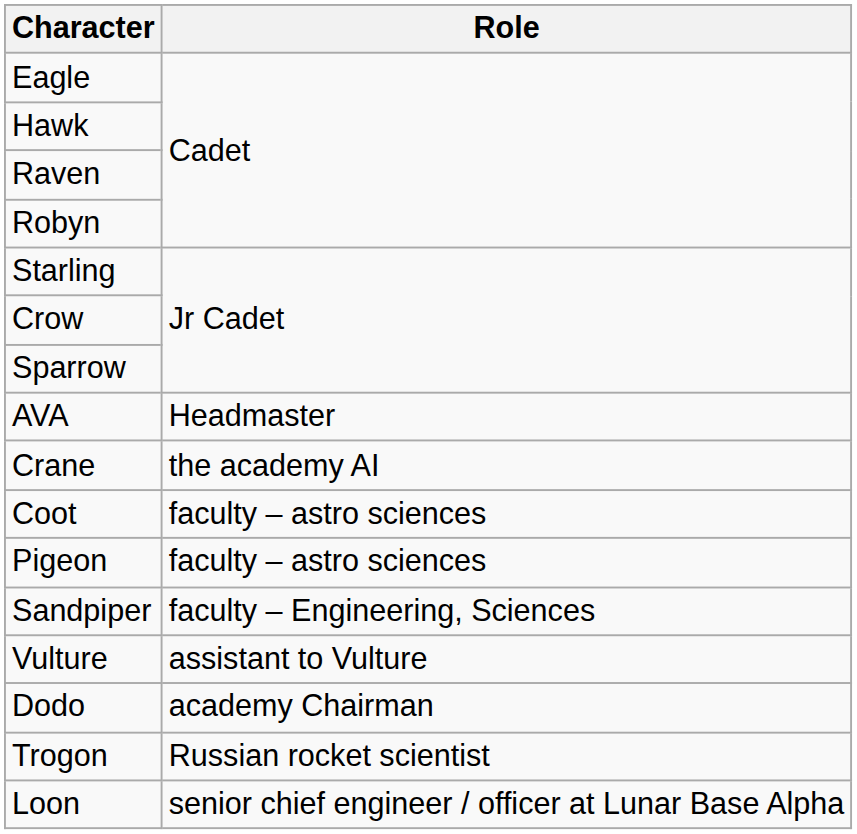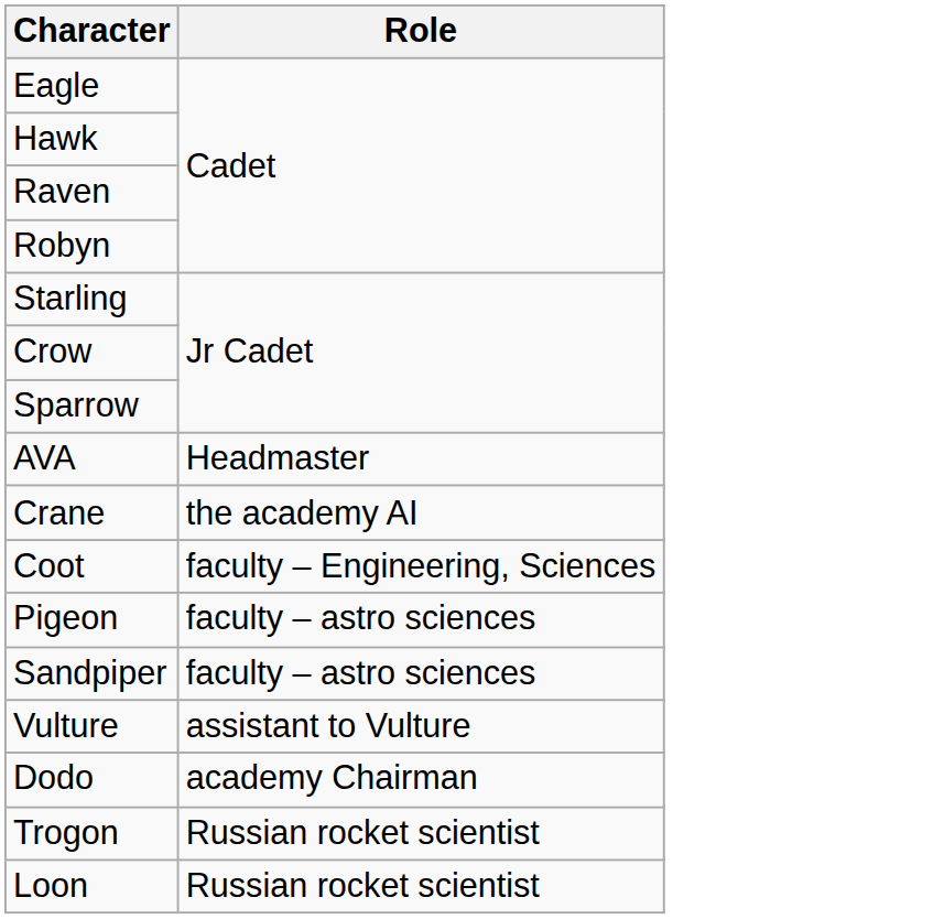Coot | Role: faculty – astro sciences -> faculty – Engineering, Sciences
Sandpiper | Role: faculty – Engineering, Sciences -> faculty – astro sciences
Loon | Role: senior chief engineer / officer at Lunar Base Alpha -> Russian rocket scientist
